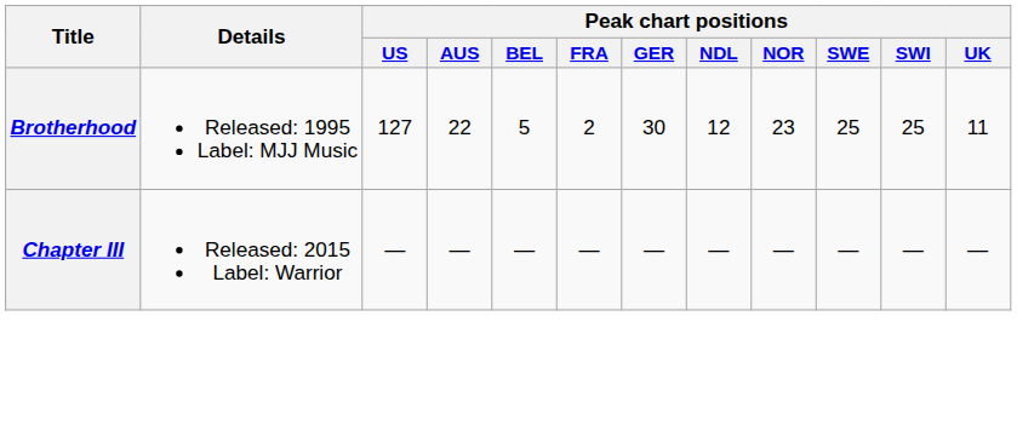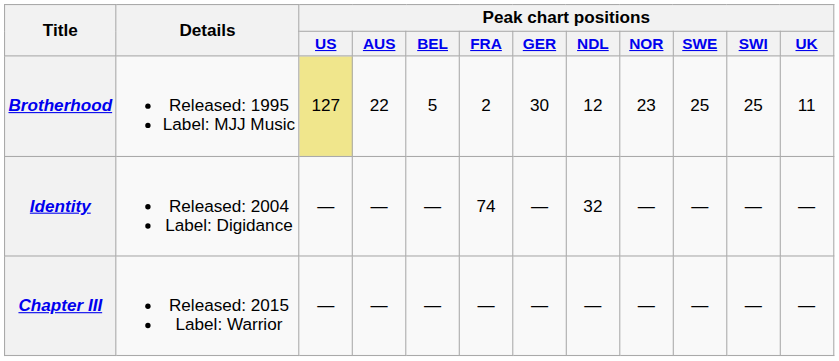Brotherhood | Peak chart positions / US: no background -> khaki background
+ row: Identity | Released: 2004 Label: Digidance | — | — | — | 74 | — | 32 | — | — | — | —
